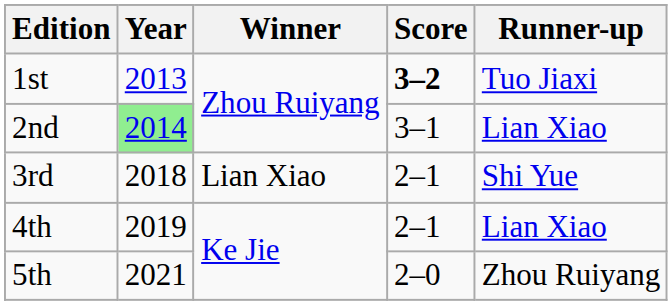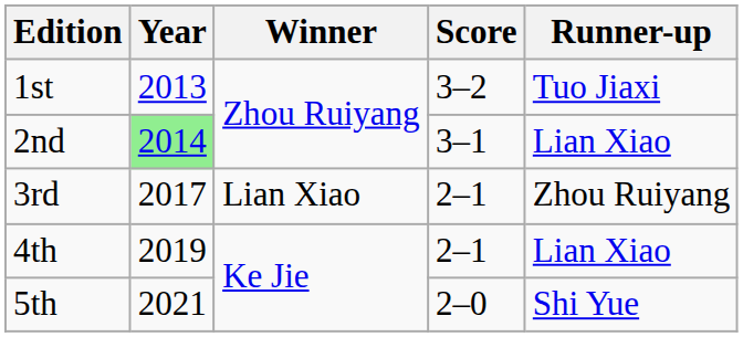1st | Score: bold -> normal
3rd | Year: 2018 -> 2017
3rd | Runner-up: Shi Yue -> Zhou Ruiyang
5th | Runner-up: Zhou Ruiyang -> Shi Yue
